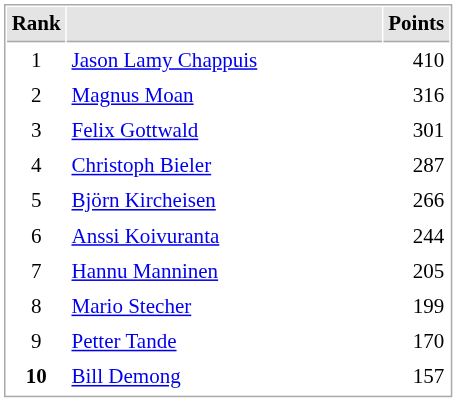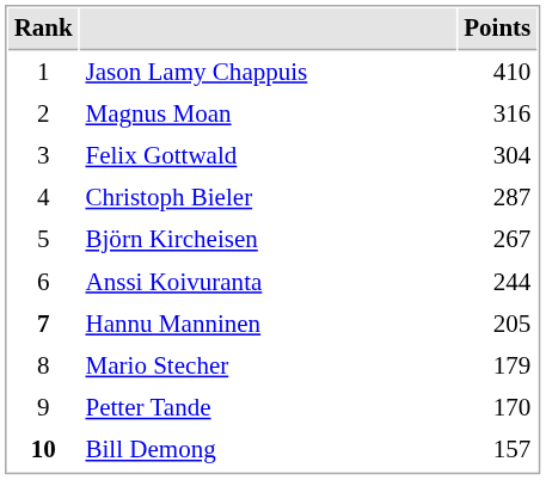Felix Gottwald | Points: 301 -> 304
Björn Kircheisen | Points: 266 -> 267
Hannu Manninen | Rank: normal -> bold
Mario Stecher | Points: 199 -> 179
